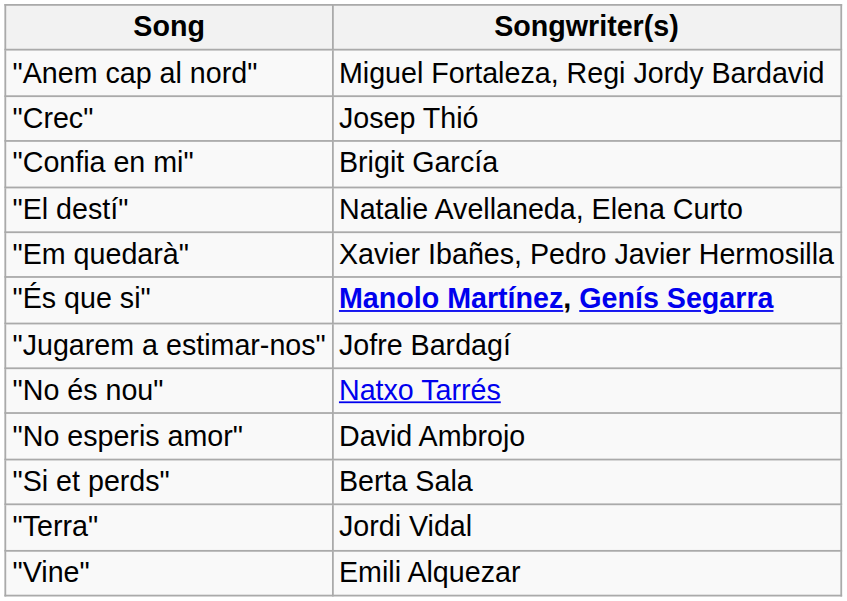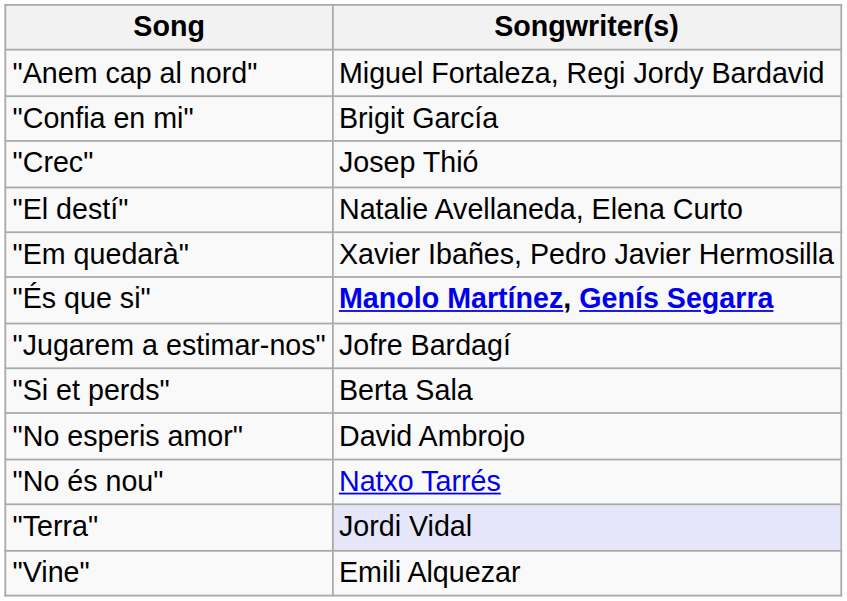rows swapped: "Confia en mi" <-> "Crec"
rows swapped: "No és nou" <-> "Si et perds"
"Terra" | Songwriter(s): no background -> lavender background
